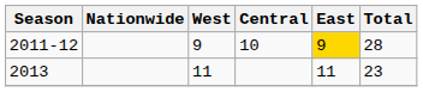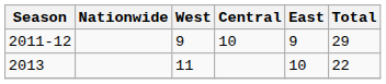2011-12 | East: gold background -> no background
2011-12 | Total: 28 -> 29
2013 | East: 11 -> 10
2013 | Total: 23 -> 22
